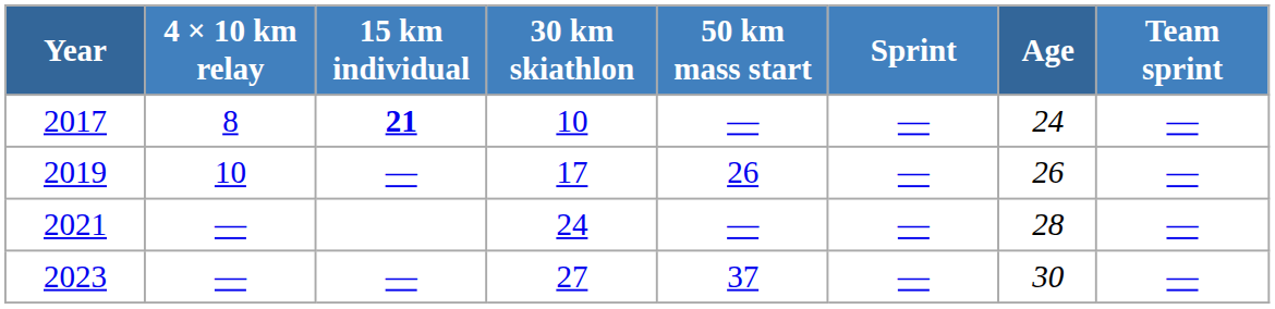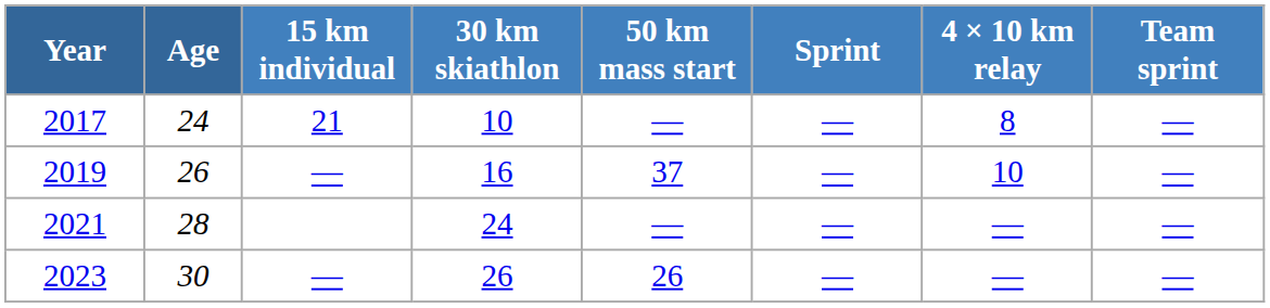columns swapped: Age <-> 4 × 10 km relay
2017 | 15 km individual: bold -> normal
2019 | 30 km skiathlon: 17 -> 16
2019 | 50 km mass start: 26 -> 37
2023 | 30 km skiathlon: 27 -> 26
2023 | 50 km mass start: 37 -> 26
